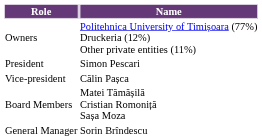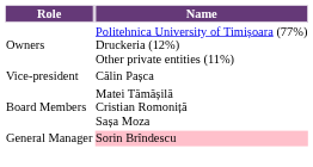- row: President | Simon Pescari
General Manager | Name: no background -> pink background
